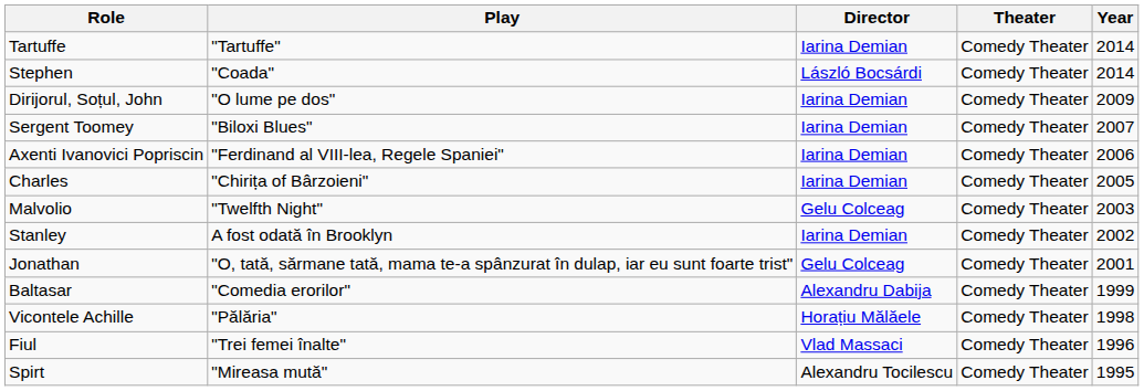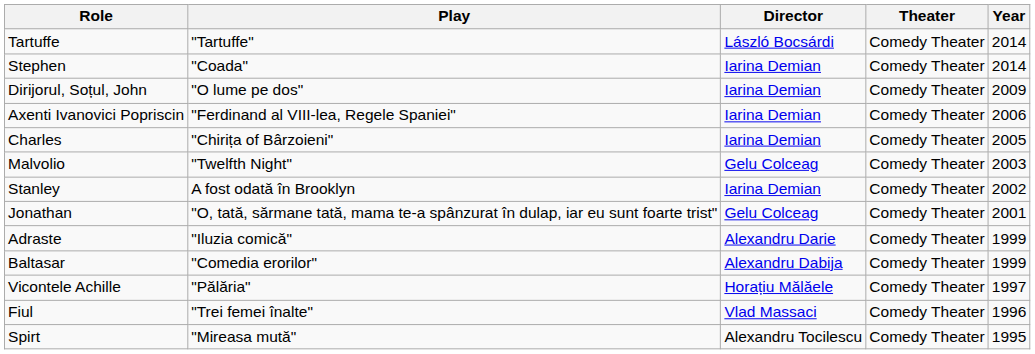Tartuffe | Director: Iarina Demian -> László Bocsárdi
Stephen | Director: László Bocsárdi -> Iarina Demian
- row: Sergent Toomey | "Biloxi Blues" | Iarina Demian | Comedy Theater | 2007
+ row: Adraste | "Iluzia comică" | Alexandru Darie | Comedy Theater | 1999
Vicontele Achille | Year: 1998 -> 1997
